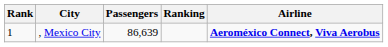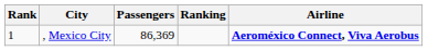, Mexico City | Passengers: 86,639 -> 86,369
